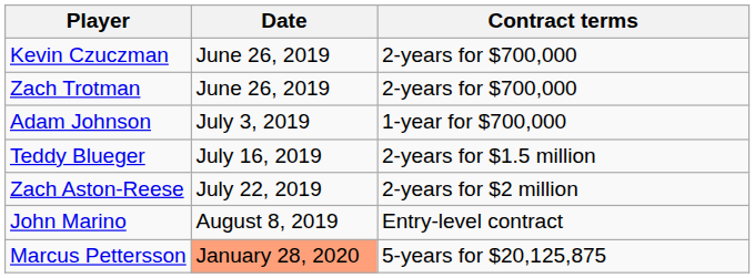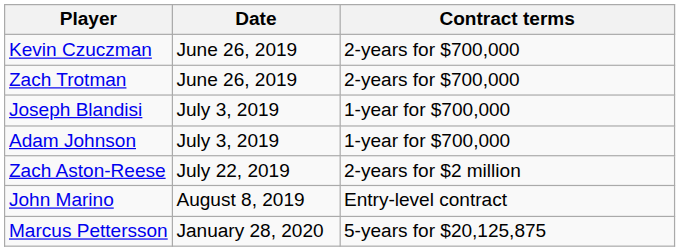+ row: Joseph Blandisi | July 3, 2019 | 1-year for $700,000
- row: Teddy Blueger | July 16, 2019 | 2-years for $1.5 million
Marcus Pettersson | Date: lightsalmon background -> no background
